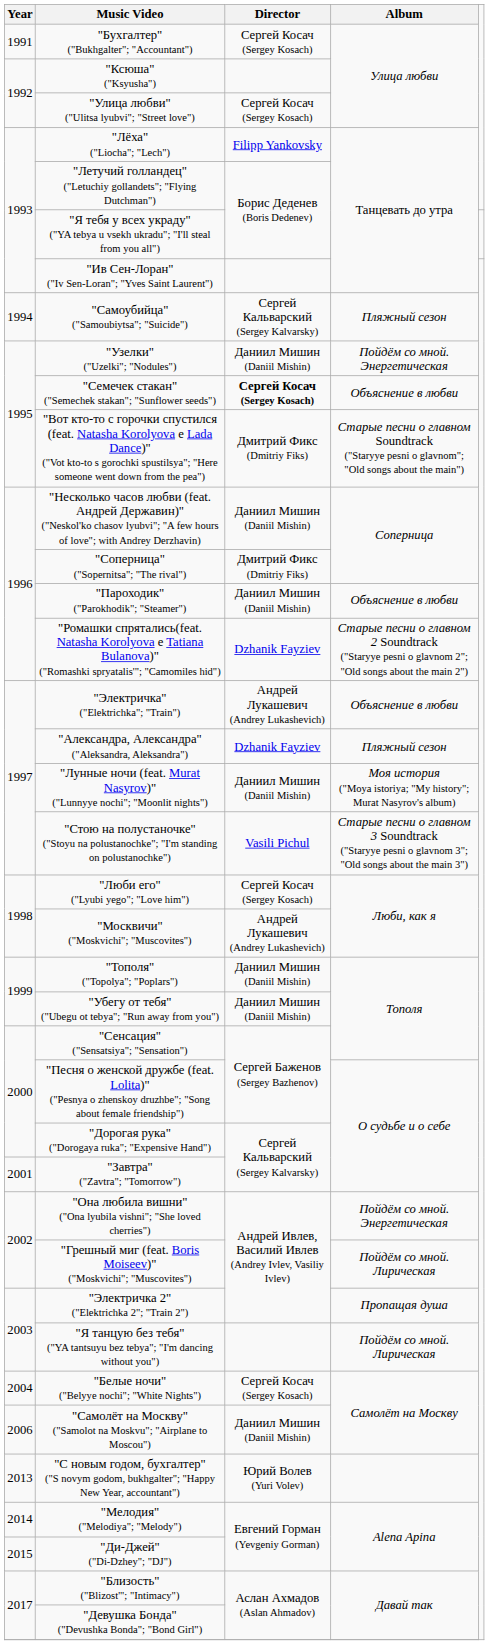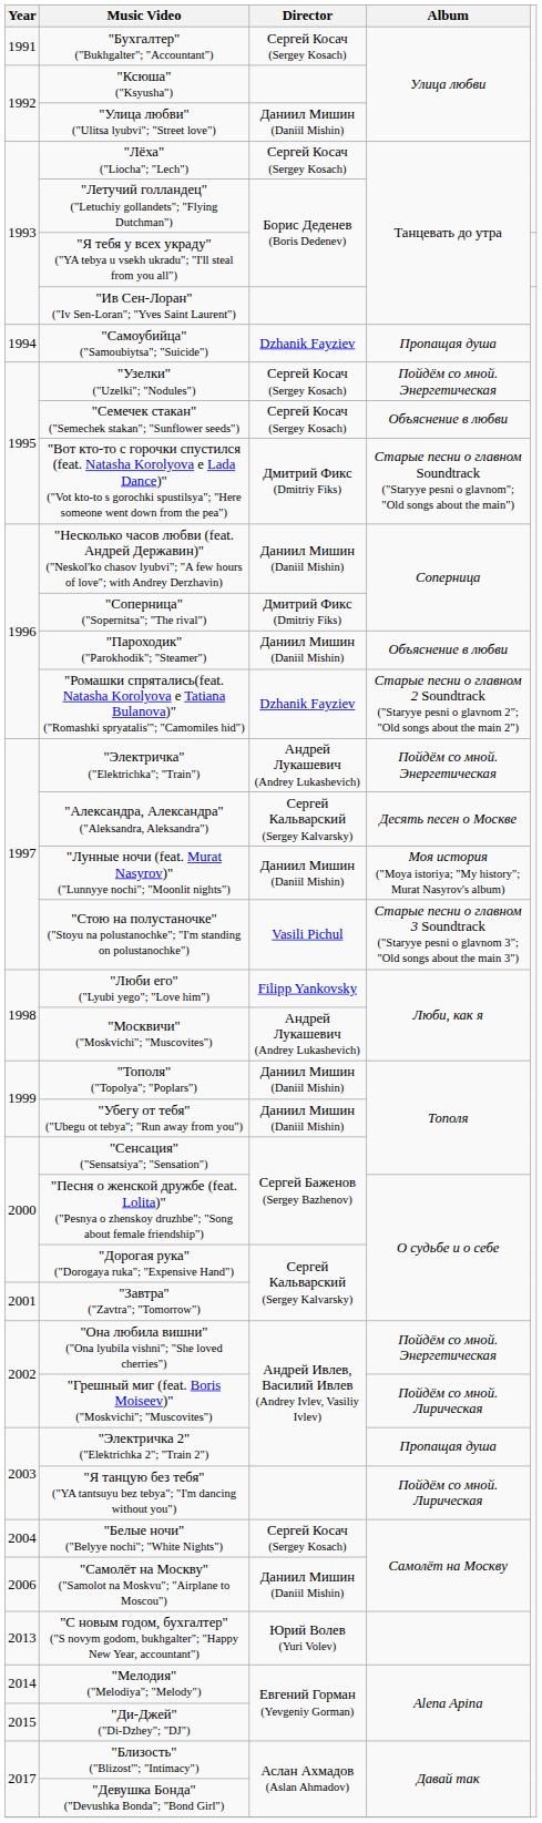"Улица любви" ("Ulitsa lyubvi"; "Street love") | Director: Сергей Косач (Sergey Kosach) -> Даниил Мишин (Daniil Mishin)
"Лёха" ("Liocha"; "Lech") | Director: Filipp Yankovsky -> Сергей Косач (Sergey Kosach)
"Самоубийца" ("Samoubiytsa"; "Suicide") | Director: Сергей Кальварский (Sergey Kalvarsky) -> Dzhanik Fayziev
"Самоубийца" ("Samoubiytsa"; "Suicide") | Album: Пляжный сезон -> Пропащая душа
"Узелки" ("Uzelki"; "Nodules") | Director: Даниил Мишин (Daniil Mishin) -> Сергей Косач (Sergey Kosach)
"Семечек стакан" ("Semechek stakan"; "Sunflower seeds") | Director: bold -> normal
"Электричка" ("Elektrichka"; "Train") | Album: Объяснение в любви -> Пойдём со мной. Энергетическая
"Александра, Александра" ("Aleksandra, Aleksandra") | Director: Dzhanik Fayziev -> Сергей Кальварский (Sergey Kalvarsky)
"Александра, Александра" ("Aleksandra, Aleksandra") | Album: Пляжный сезон -> Десять песен о Москве
"Люби его" ("Lyubi yego"; "Love him") | Director: Сергей Косач (Sergey Kosach) -> Filipp Yankovsky
